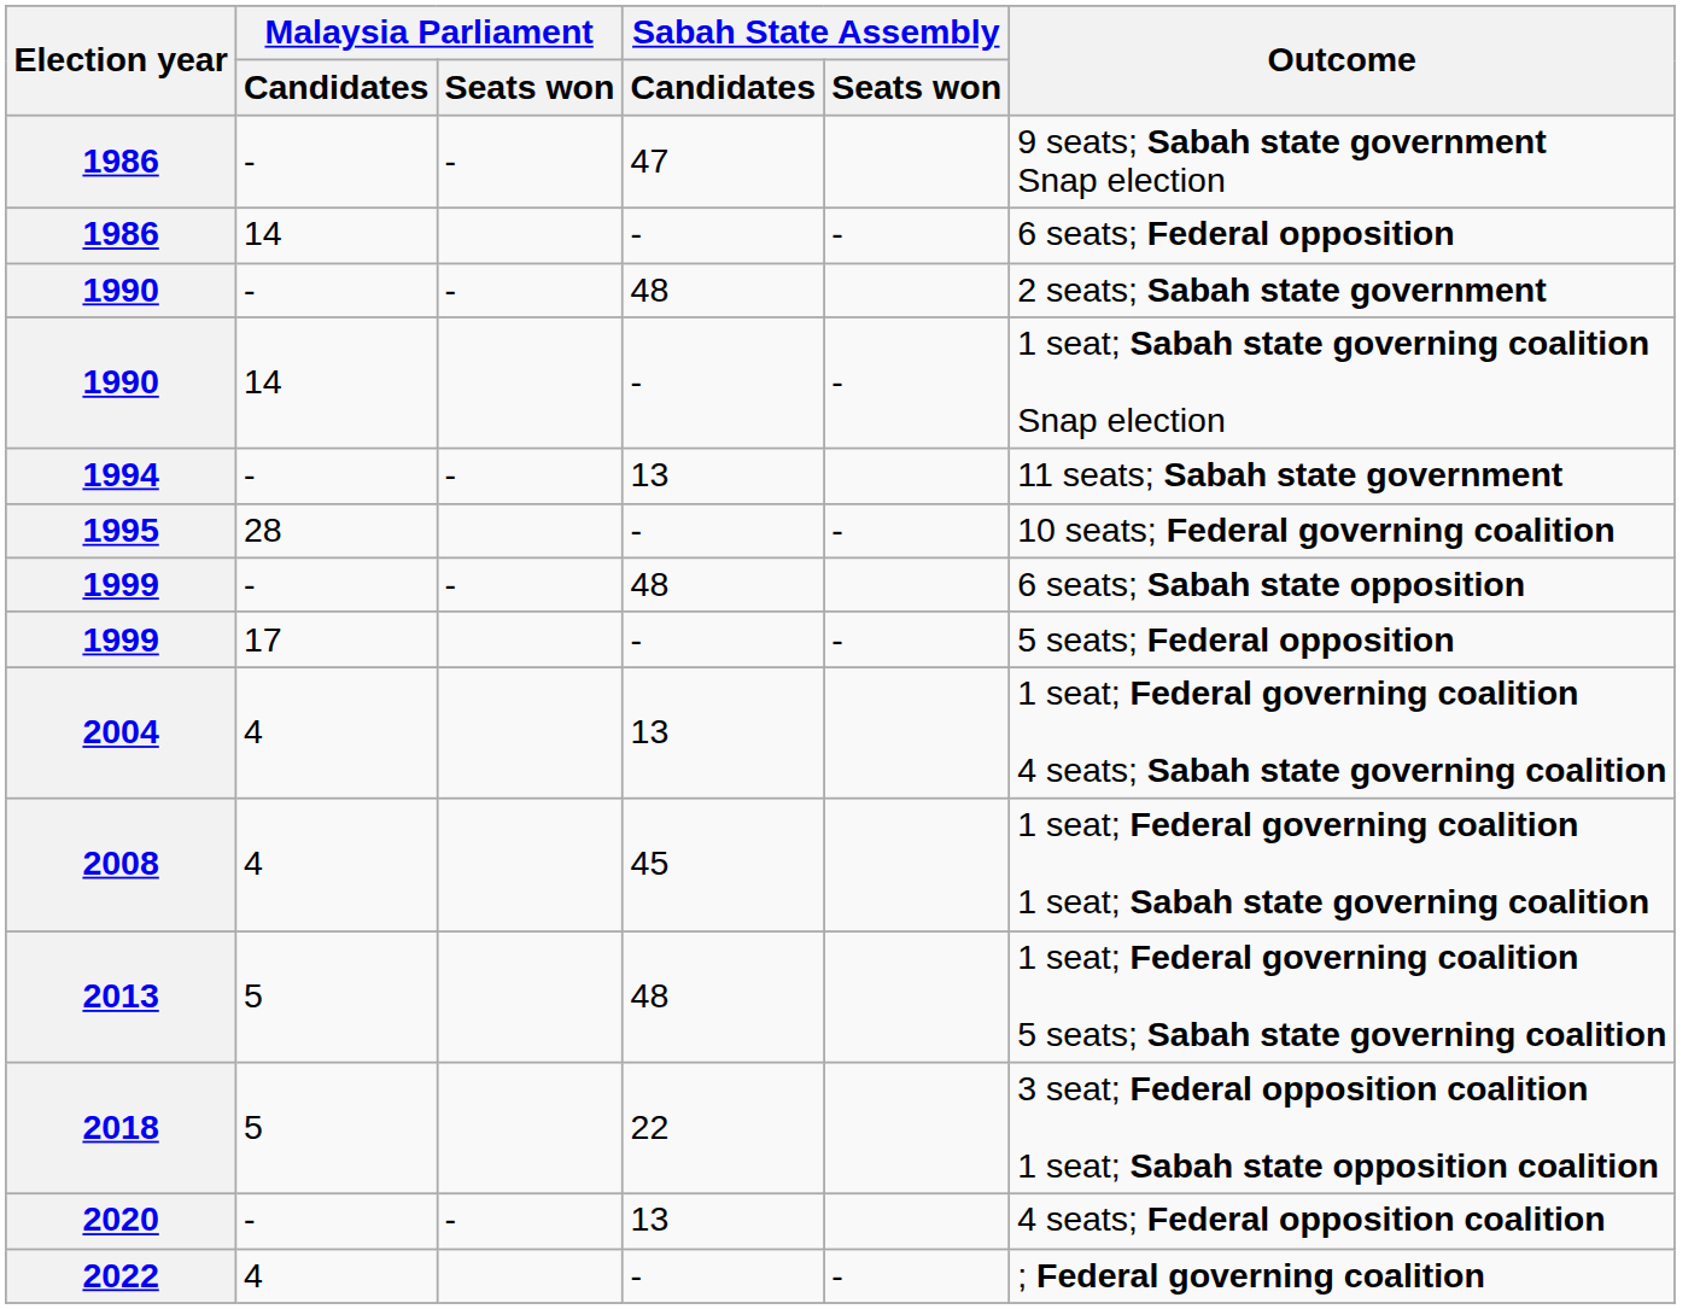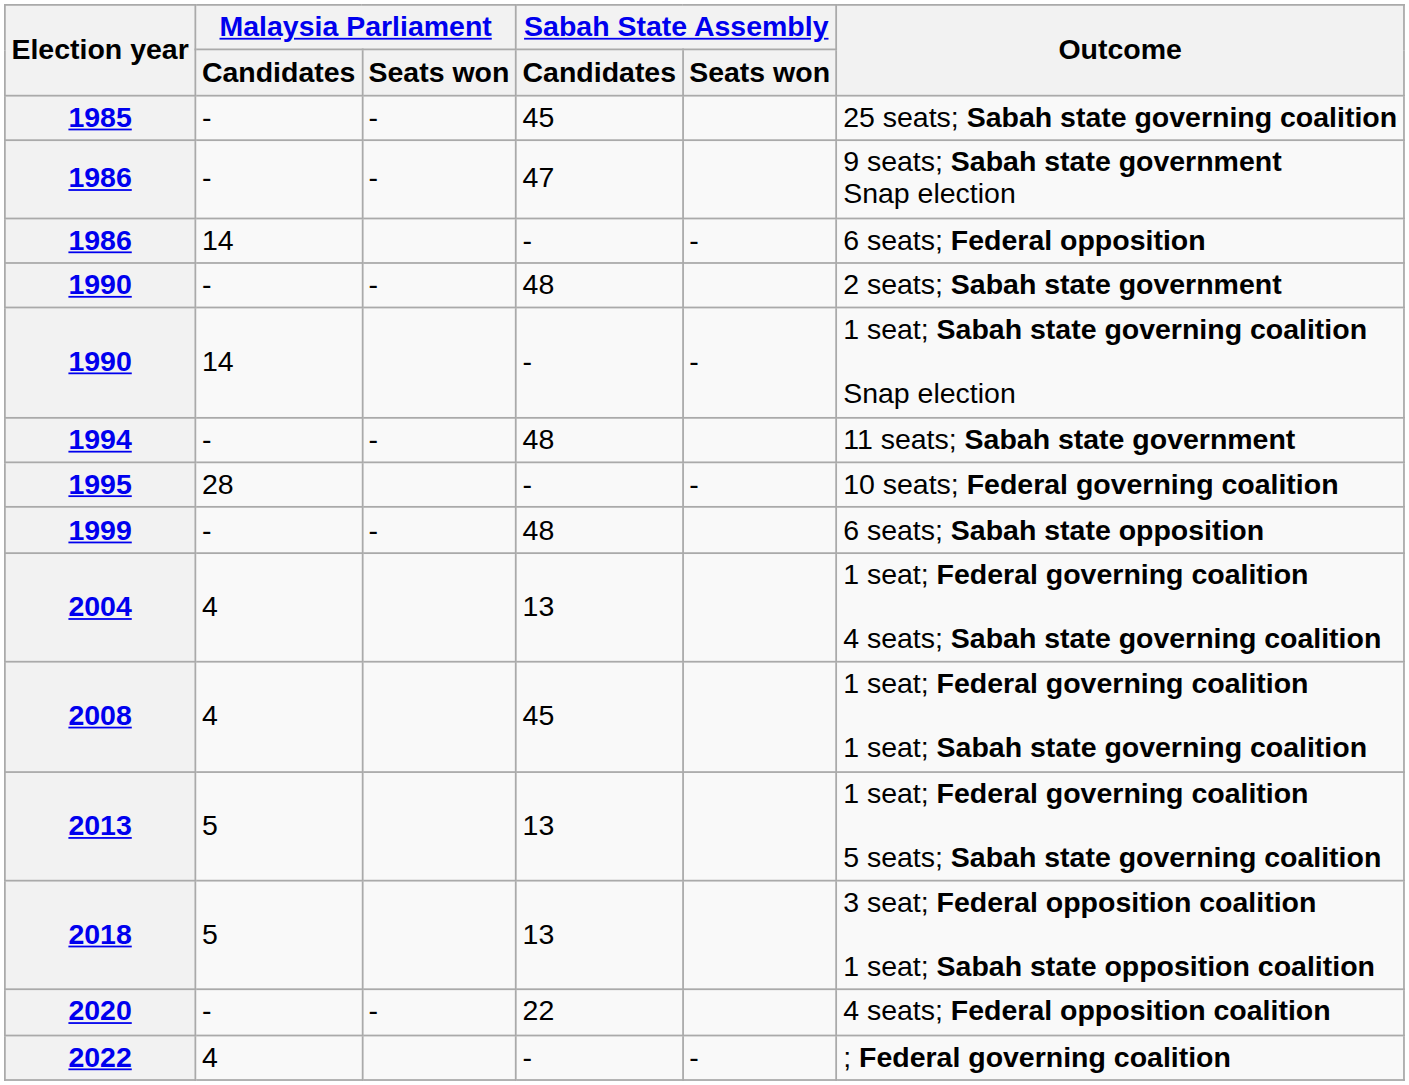+ row: 1985 | - | - | 45 | 25 seats; Sabah state governing coalition
1994 | Sabah State Assembly / Candidates: 13 -> 48
- row: 1999 | 17 | - | - | 5 seats; Federal opposition
2013 | Sabah State Assembly / Candidates: 48 -> 13
2018 | Sabah State Assembly / Candidates: 22 -> 13
2020 | Sabah State Assembly / Candidates: 13 -> 22
